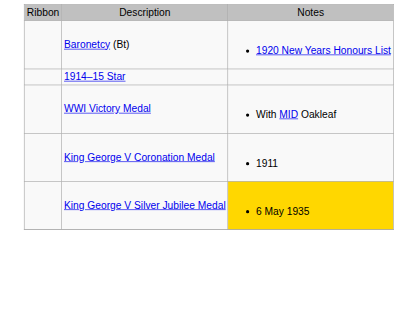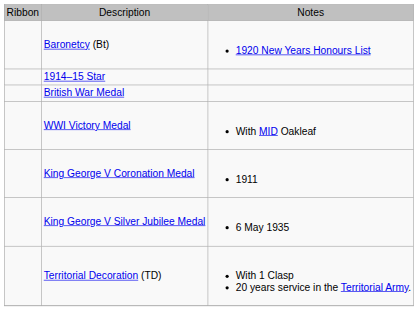+ row: British War Medal
King George V Silver Jubilee Medal | column 3: gold background -> no background
+ row: Territorial Decoration (TD) | With 1 Clasp 20 years service in the Territorial Army.
